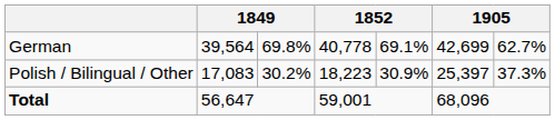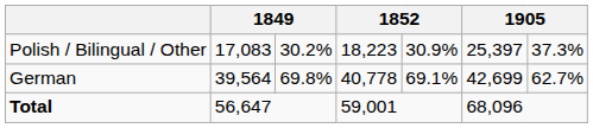rows swapped: German <-> Polish / Bilingual / Other
